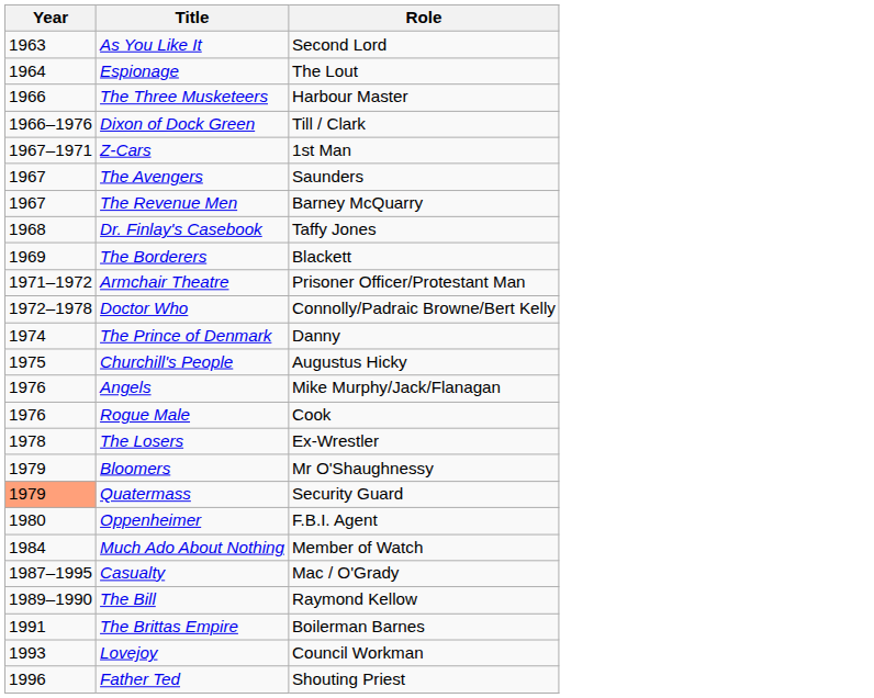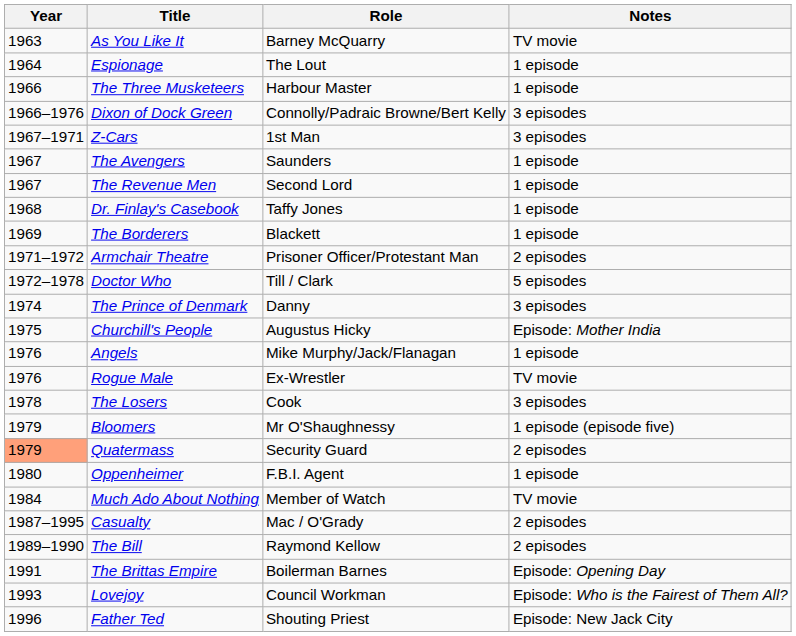+ column: Notes | TV movie | 1 episode | 1 episode | 3 episodes | 3 episodes | 1 episode | 1 episode | 1 episode | 1 episode | 2 episodes | 5 episodes | 3 episodes | Episode: Mother India | 1 episode | TV movie | 3 episodes | 1 episode (episode five) | 2 episodes | 1 episode | TV movie | 2 episodes | 2 episodes | Episode: Opening Day | Episode: Who is the Fairest of Them All? | Episode: New Jack City
As You Like It | Role: Second Lord -> Barney McQuarry
Dixon of Dock Green | Role: Till / Clark -> Connolly/Padraic Browne/Bert Kelly
The Revenue Men | Role: Barney McQuarry -> Second Lord
Doctor Who | Role: Connolly/Padraic Browne/Bert Kelly -> Till / Clark
Rogue Male | Role: Cook -> Ex-Wrestler
The Losers | Role: Ex-Wrestler -> Cook
